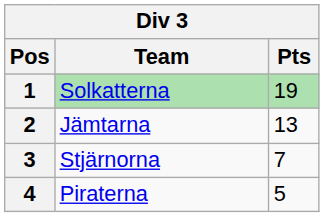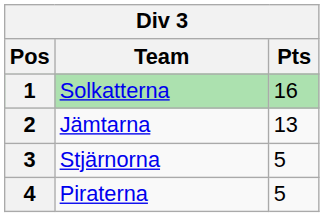1 | Pts: 19 -> 16
3 | Pts: 7 -> 5
